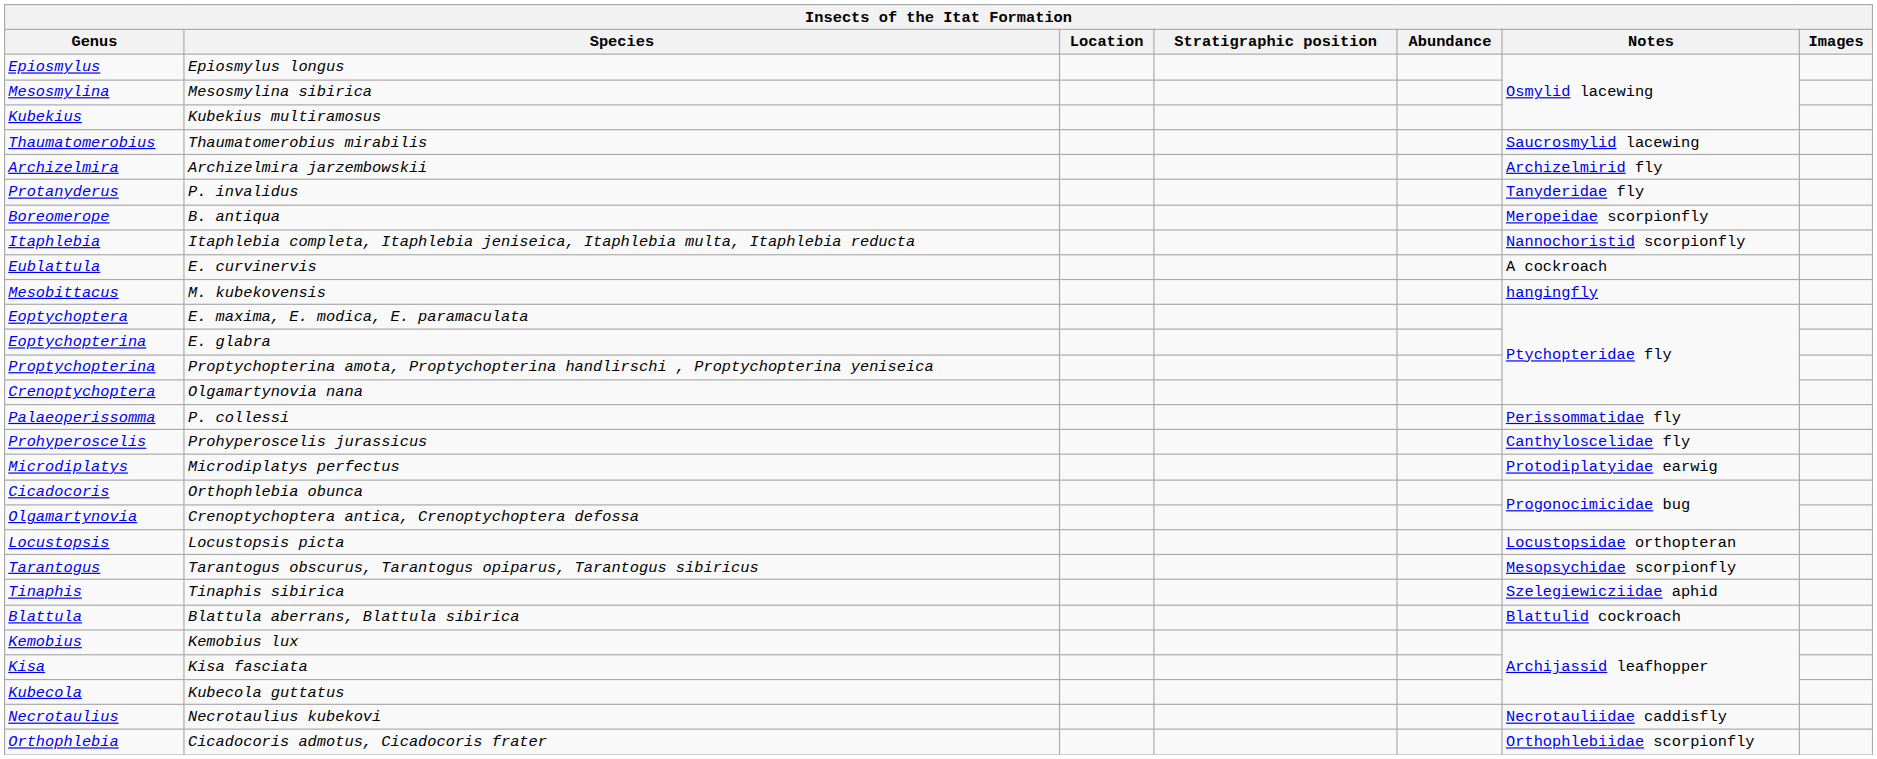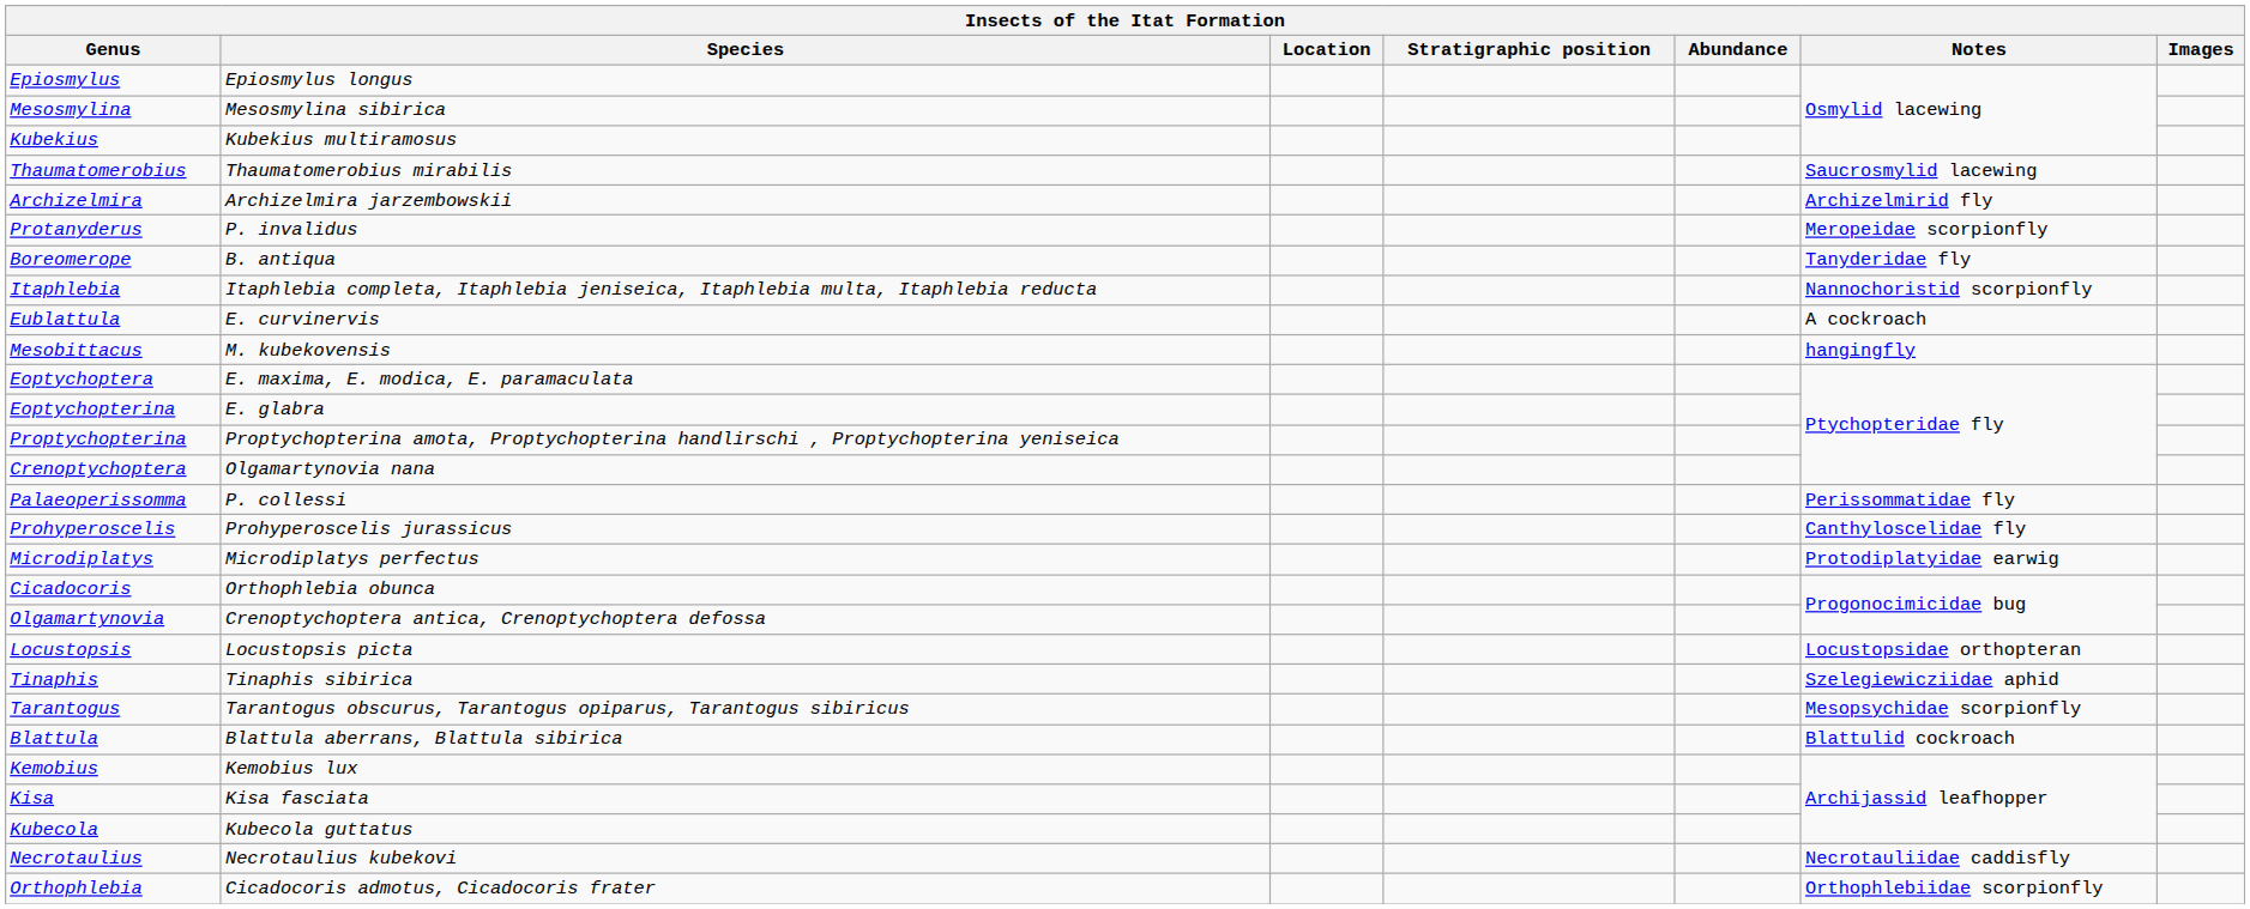Protanyderus | Notes: Tanyderidae fly -> Meropeidae scorpionfly
Boreomerope | Notes: Meropeidae scorpionfly -> Tanyderidae fly
rows swapped: Tinaphis <-> Tarantogus
